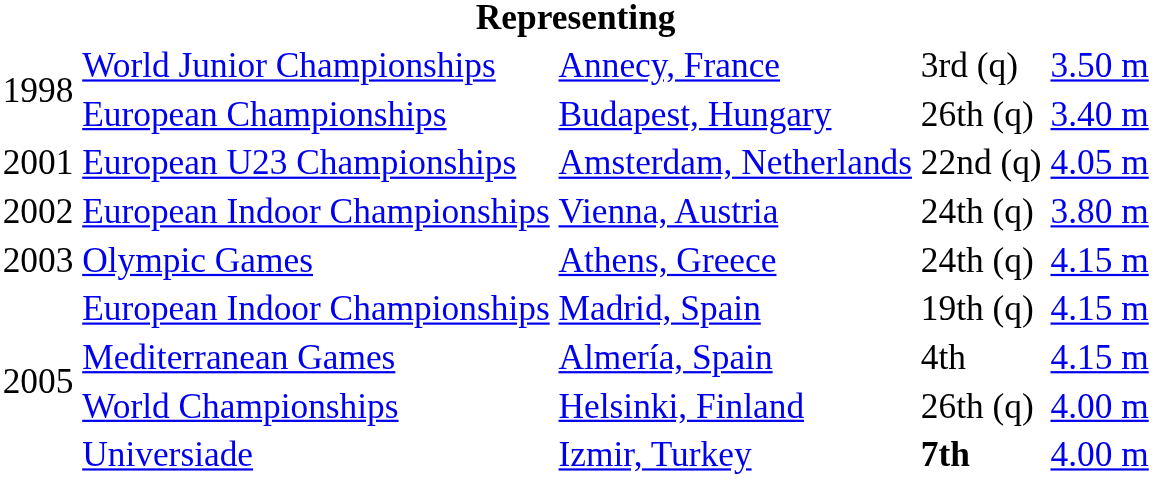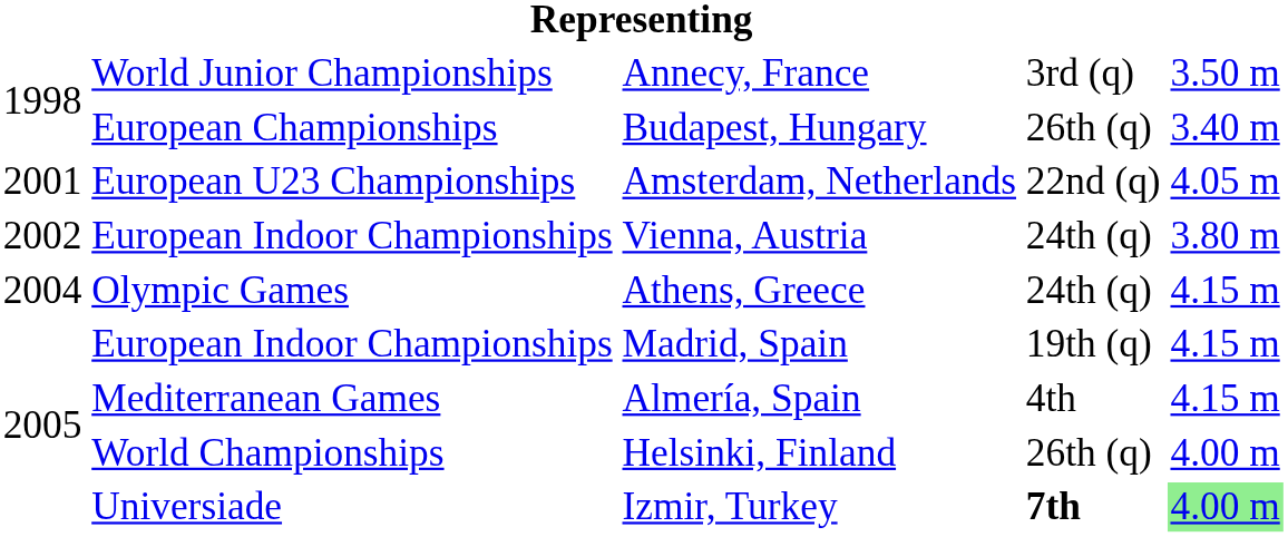Athens, Greece | column 1: 2003 -> 2004
Izmir, Turkey | column 5: no background -> lightgreen background
